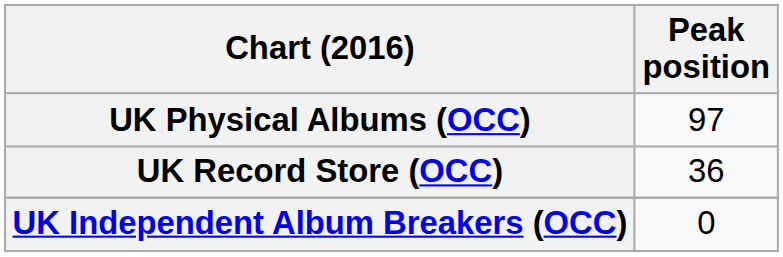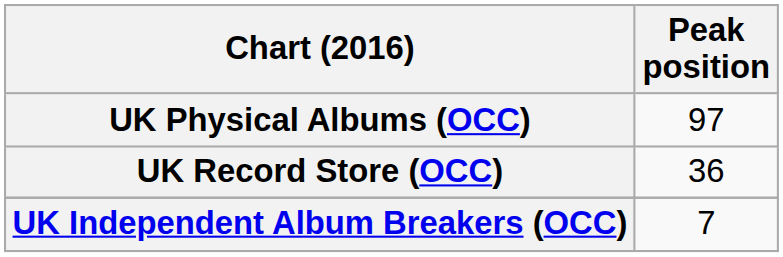UK Independent Album Breakers (OCC) | Peak position: 0 -> 7
